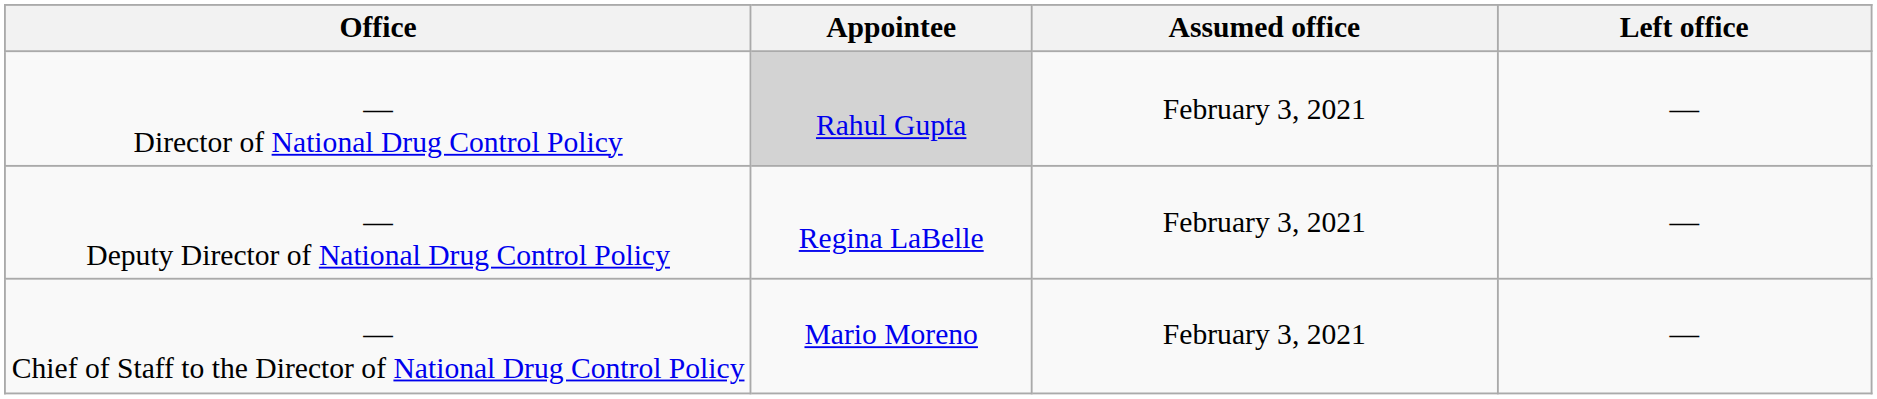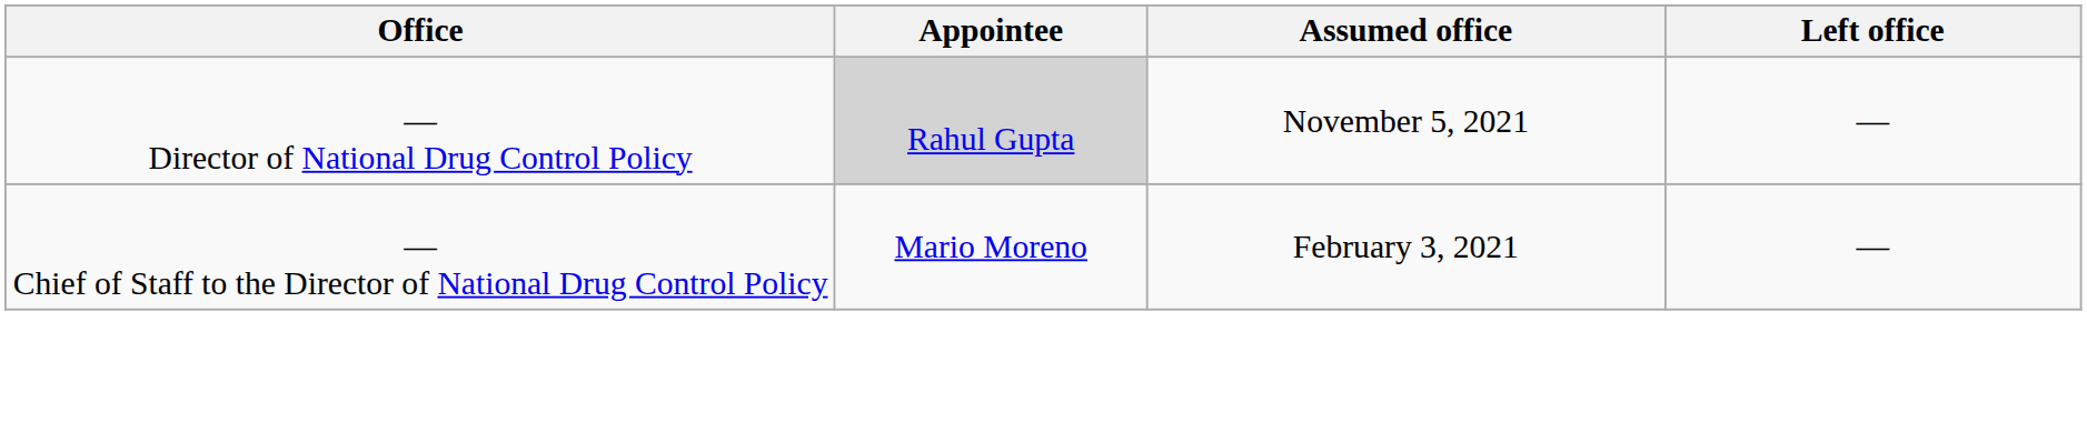— Director of National Drug Control Policy | Assumed office: February 3, 2021 -> November 5, 2021
- row: — Deputy Director of National Drug Control Policy | Regina LaBelle | February 3, 2021 | —
